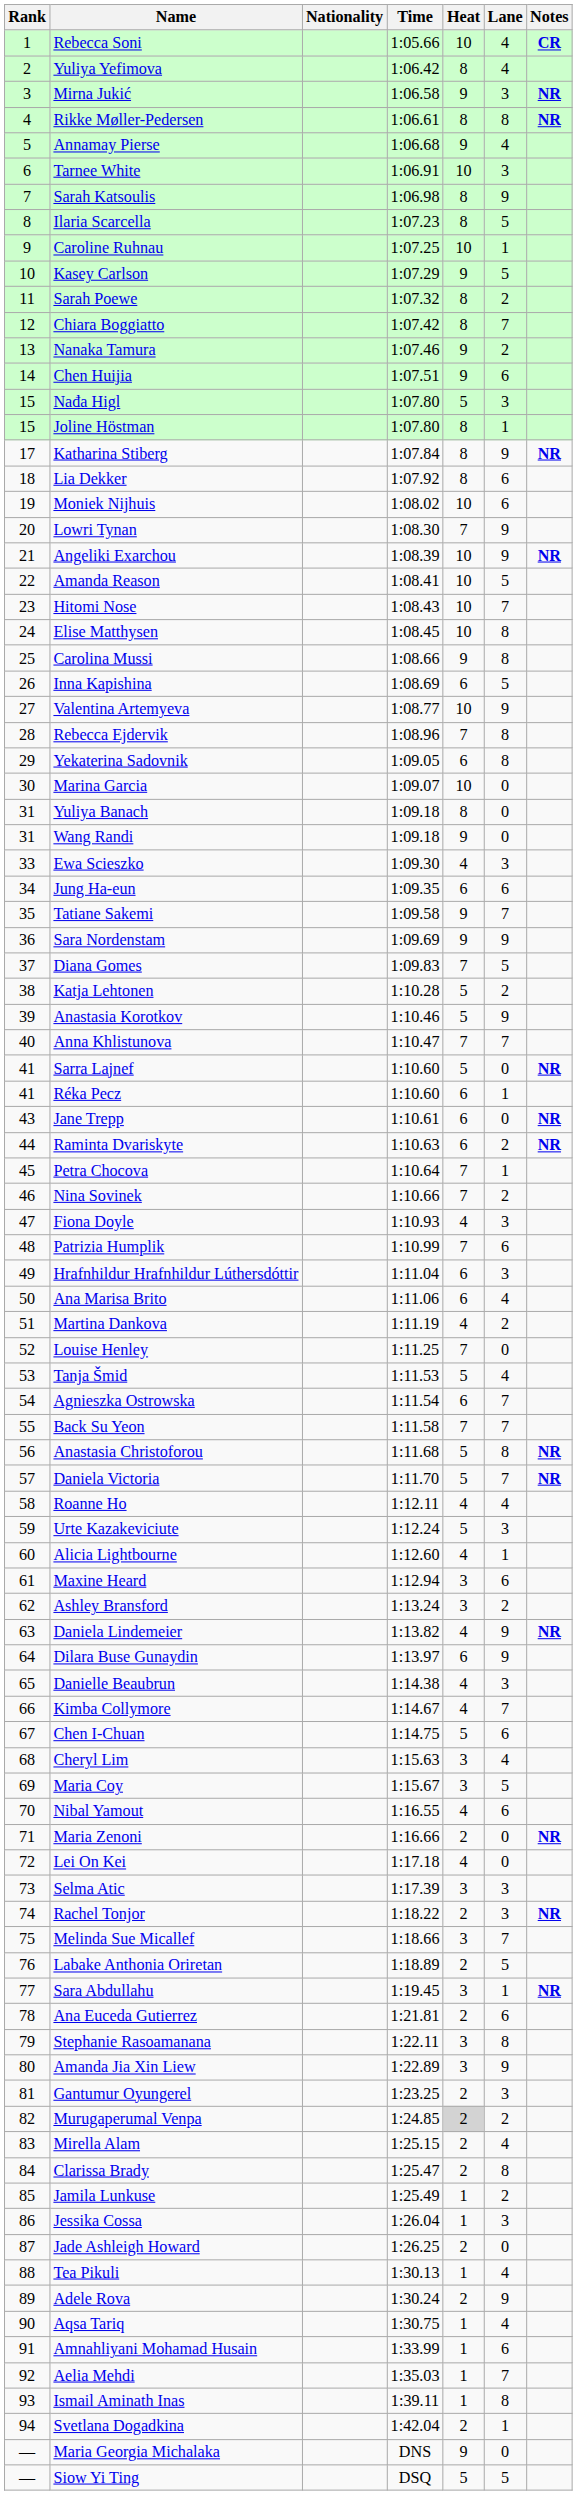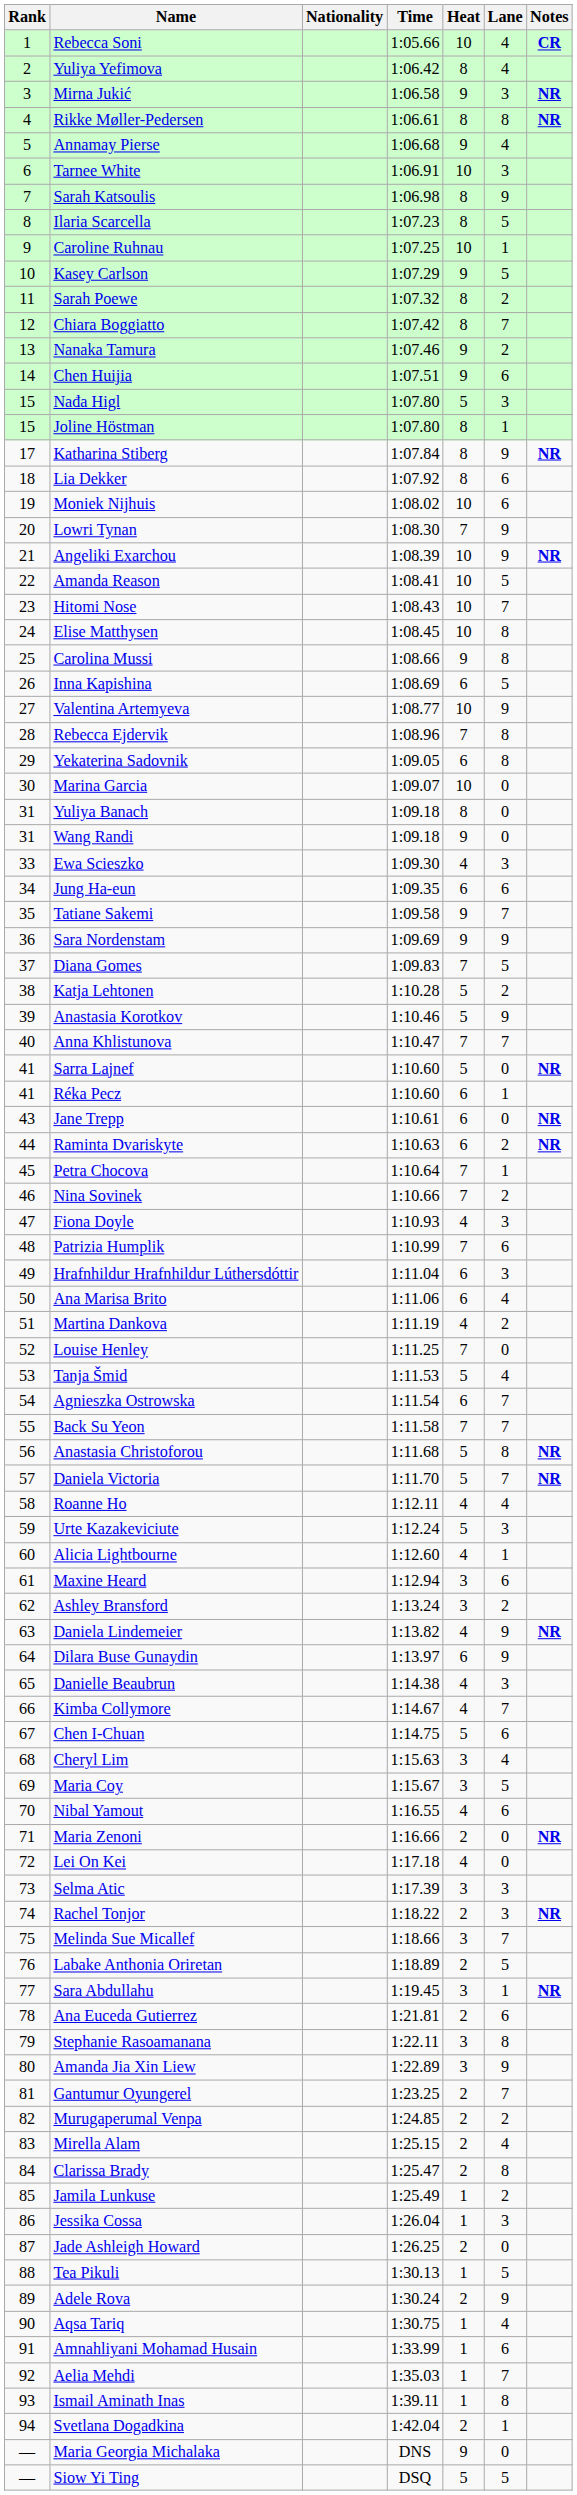Gantumur Oyungerel | Lane: 3 -> 7
Murugaperumal Venpa | Heat: lightgrey background -> no background
Tea Pikuli | Lane: 4 -> 5
